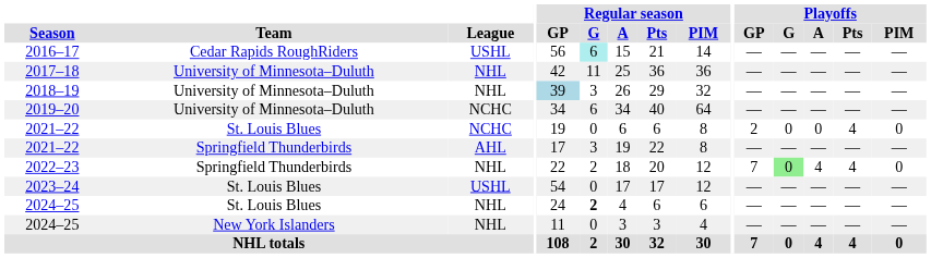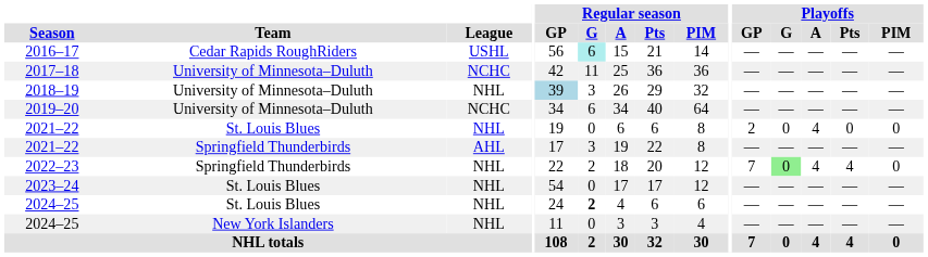2017–18 | League: NHL -> NCHC
2021–22 / St. Louis Blues | League: NCHC -> NHL
2021–22 / St. Louis Blues | Playoffs / A: 0 -> 4
2021–22 / St. Louis Blues | Playoffs / Pts: 4 -> 0
2023–24 | League: USHL -> NHL
